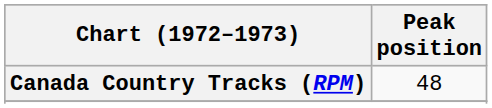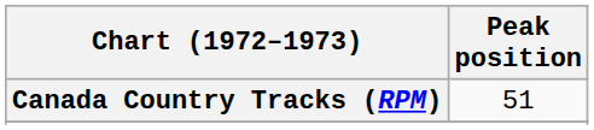Canada Country Tracks (RPM) | Peak position: 48 -> 51
